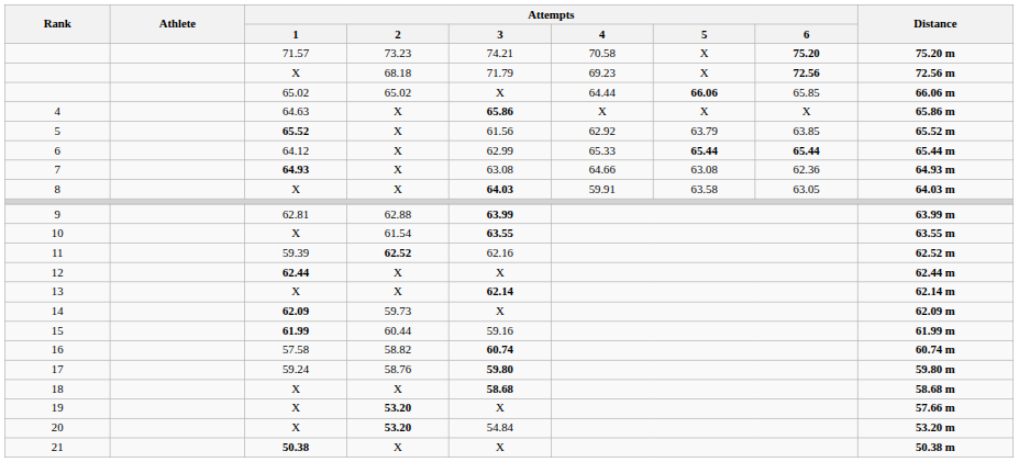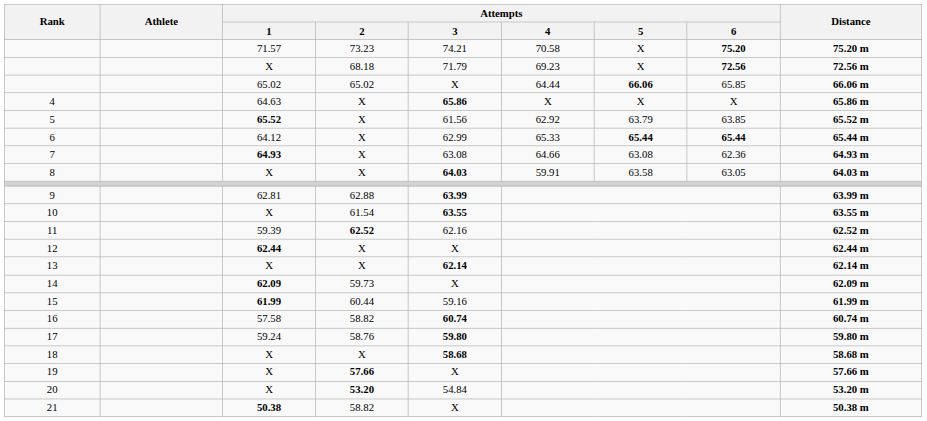19 | Attempts / 2: 53.20 -> 57.66
21 | Attempts / 2: X -> 58.82
